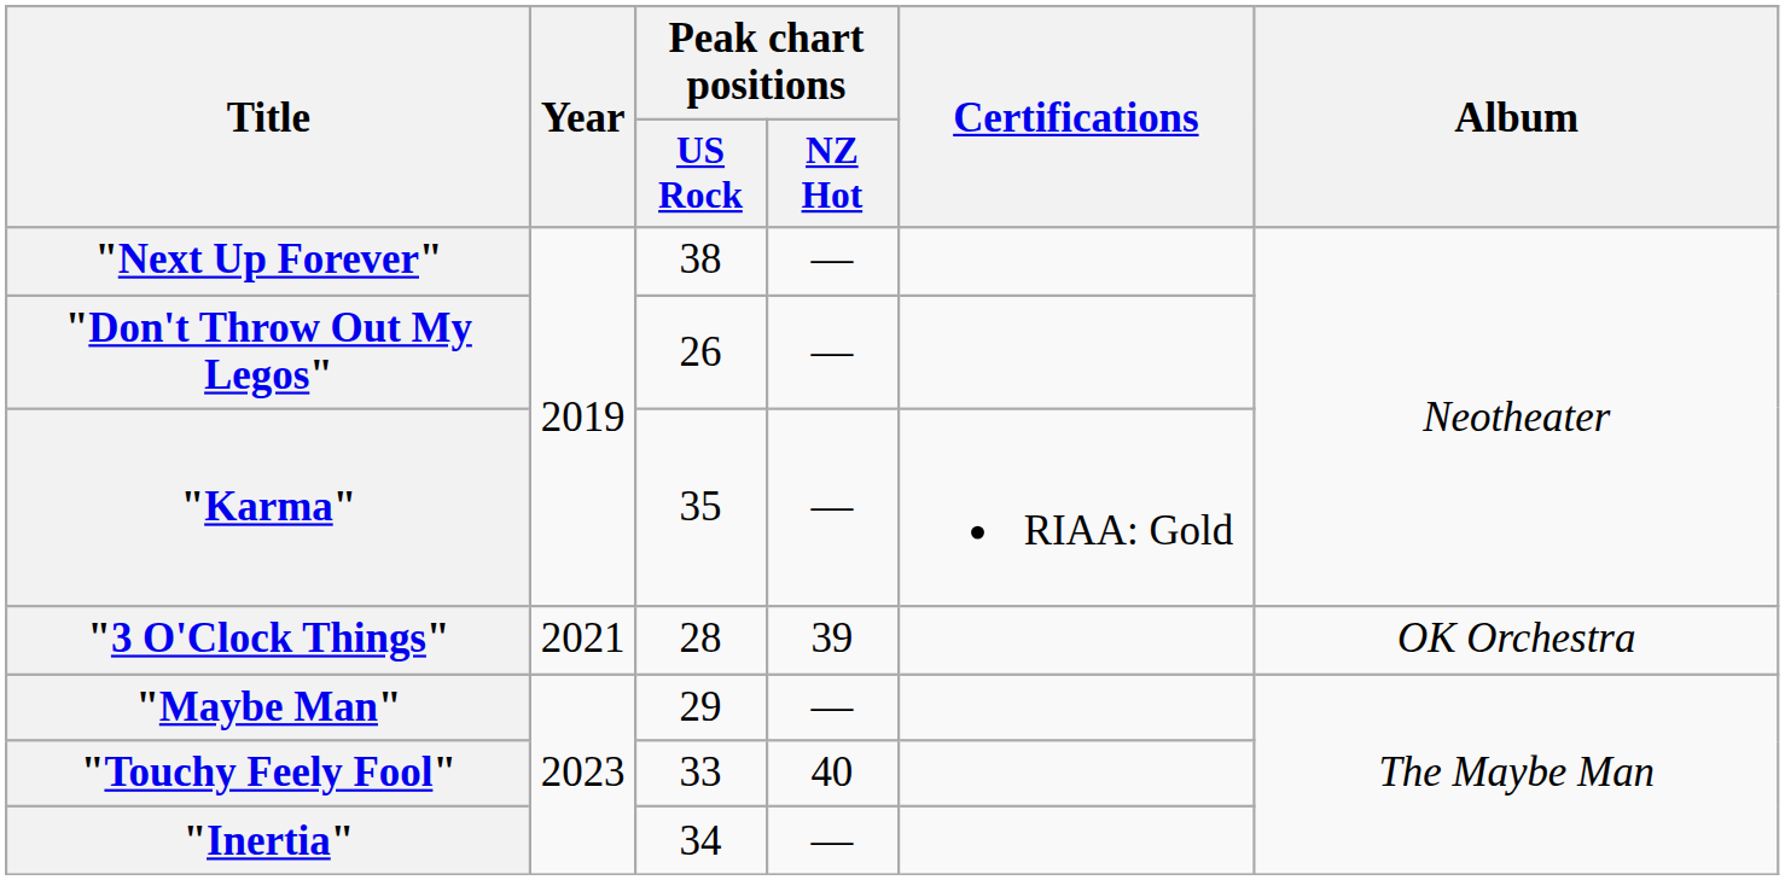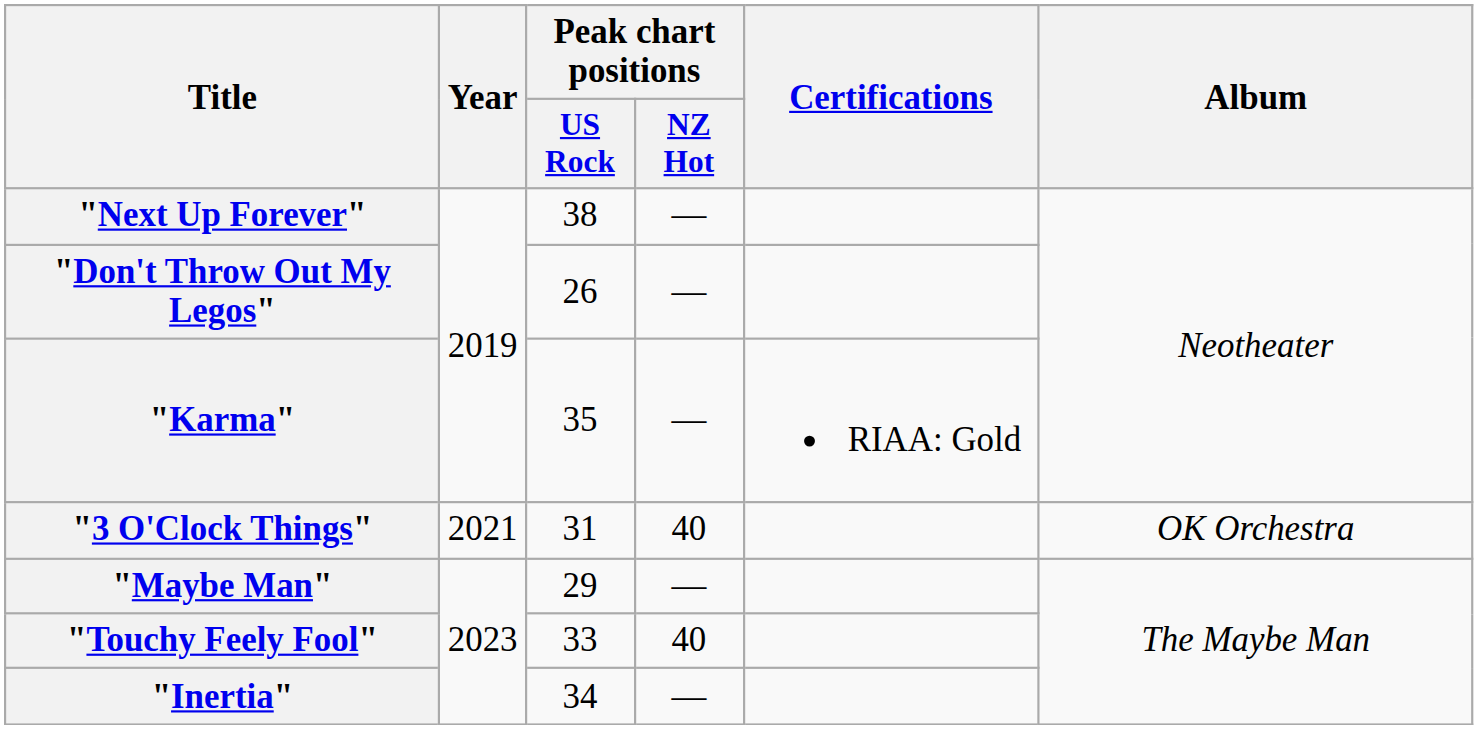"3 O'Clock Things" | Peak chart positions / US Rock: 28 -> 31
"3 O'Clock Things" | Peak chart positions / NZ Hot: 39 -> 40
